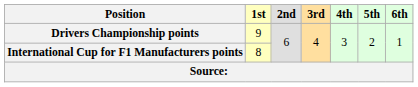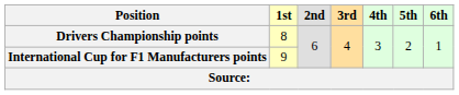Drivers Championship points | 1st: 9 -> 8
International Cup for F1 Manufacturers points | 1st: 8 -> 9
